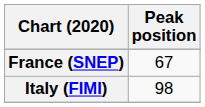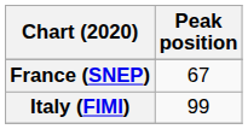Italy (FIMI) | Peak position: 98 -> 99
